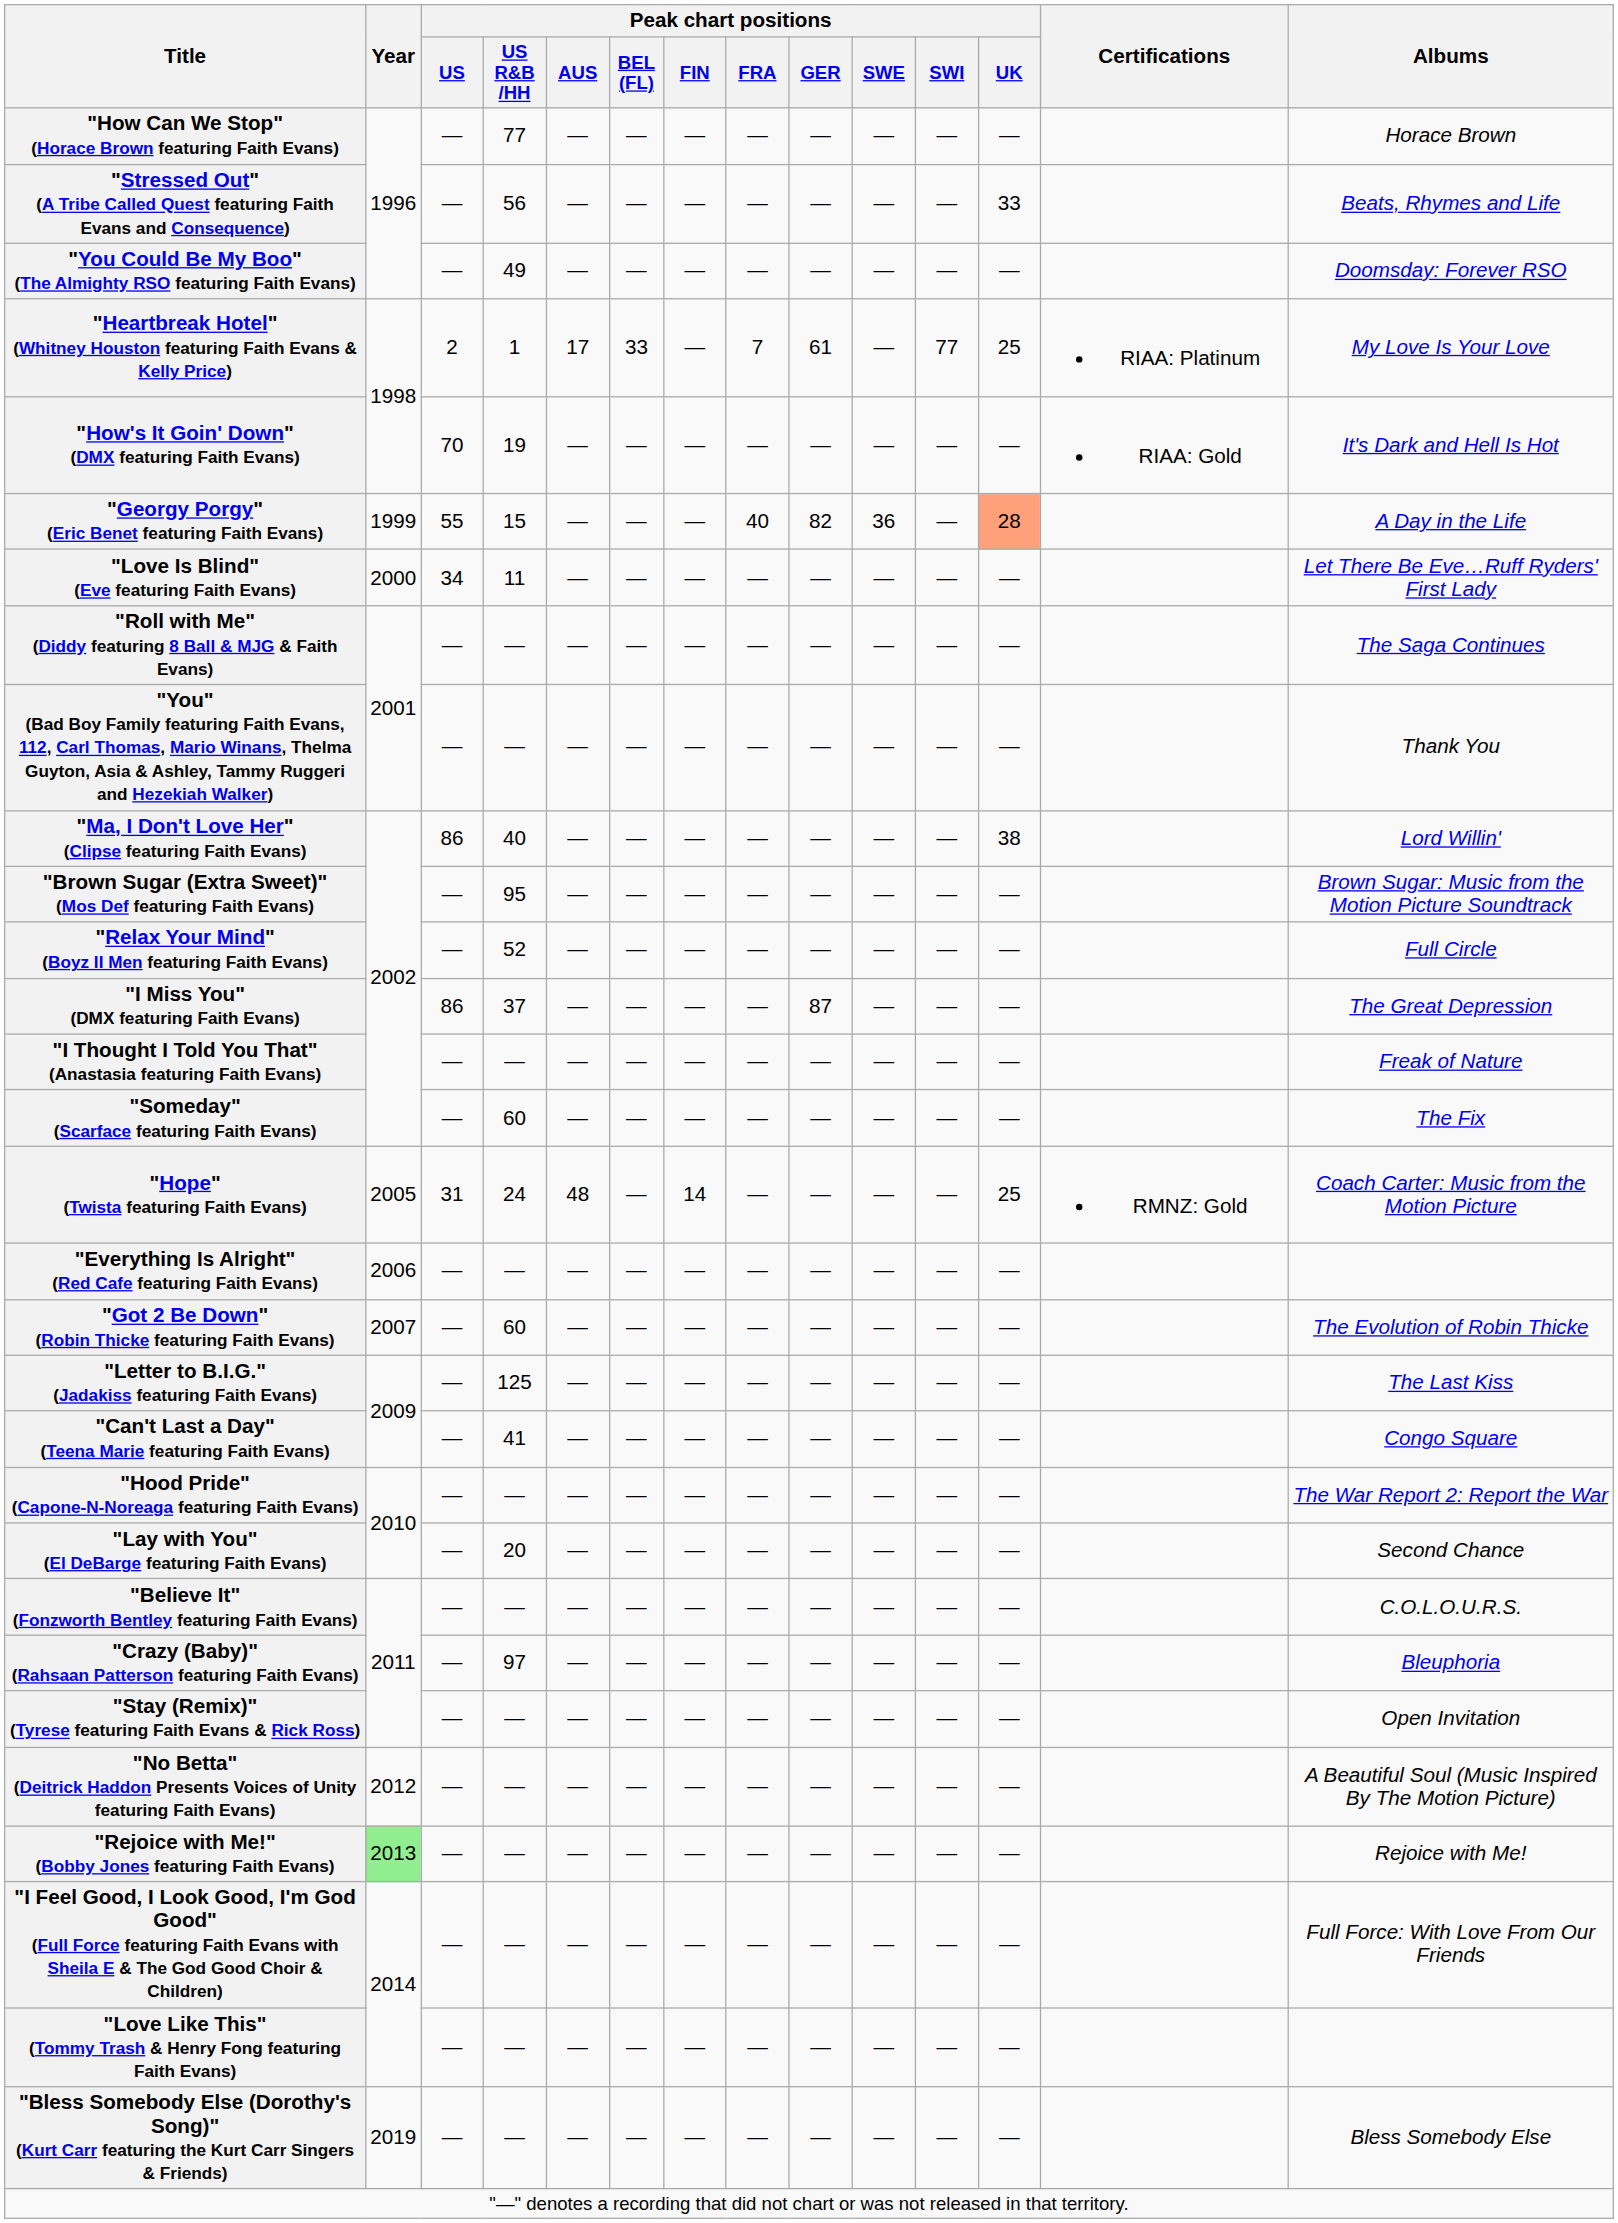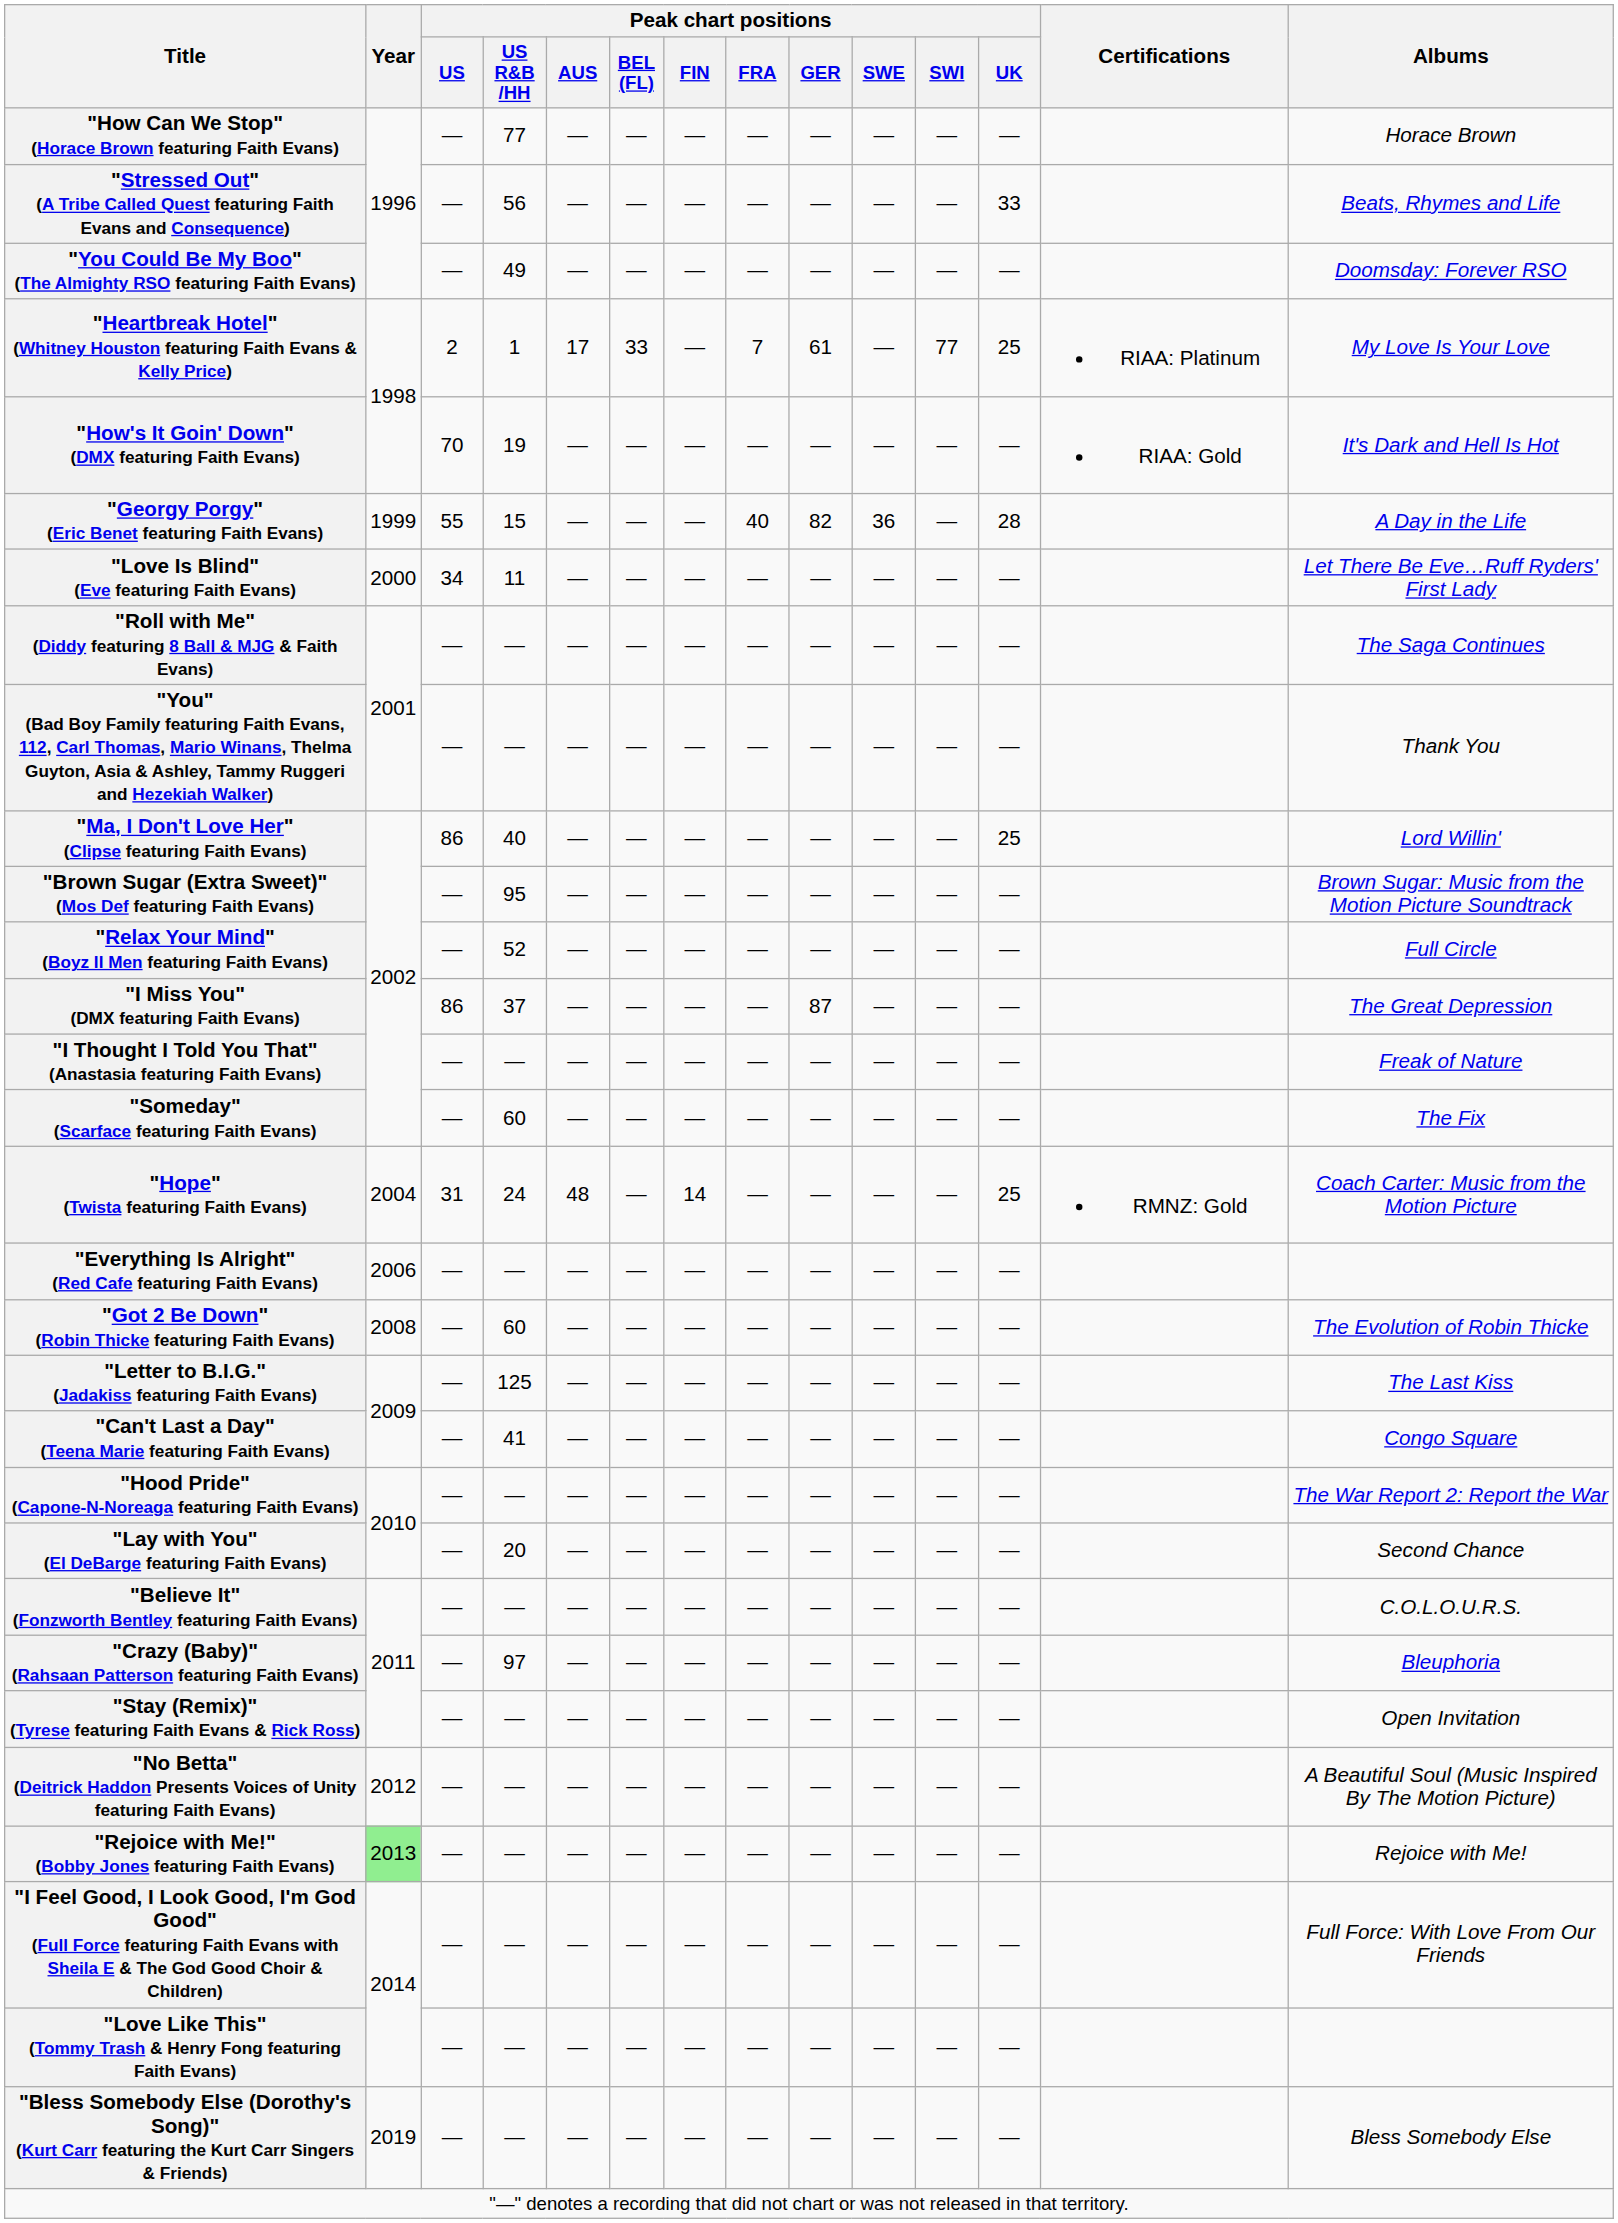"Georgy Porgy" (Eric Benet featuring Faith Evans) | Peak chart positions / UK: lightsalmon background -> no background
"Ma, I Don't Love Her" (Clipse featuring Faith Evans) | Peak chart positions / UK: 38 -> 25
"Hope" (Twista featuring Faith Evans) | Year: 2005 -> 2004
"Got 2 Be Down" (Robin Thicke featuring Faith Evans) | Year: 2007 -> 2008
